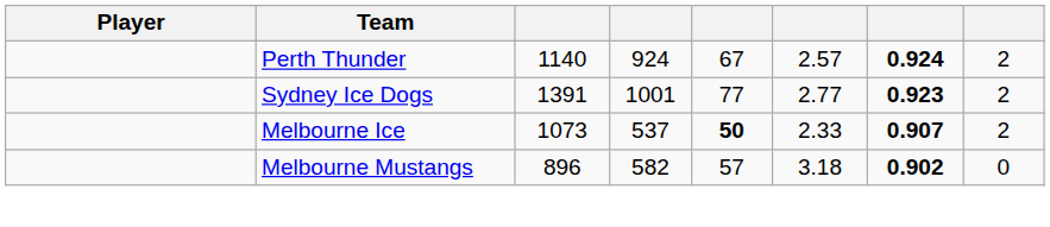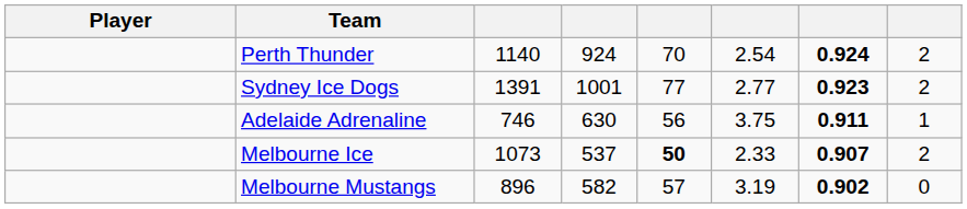Perth Thunder | column 5: 67 -> 70
Perth Thunder | column 6: 2.57 -> 2.54
+ row: Adelaide Adrenaline | 746 | 630 | 56 | 3.75 | 0.911 | 1
Melbourne Mustangs | column 6: 3.18 -> 3.19
